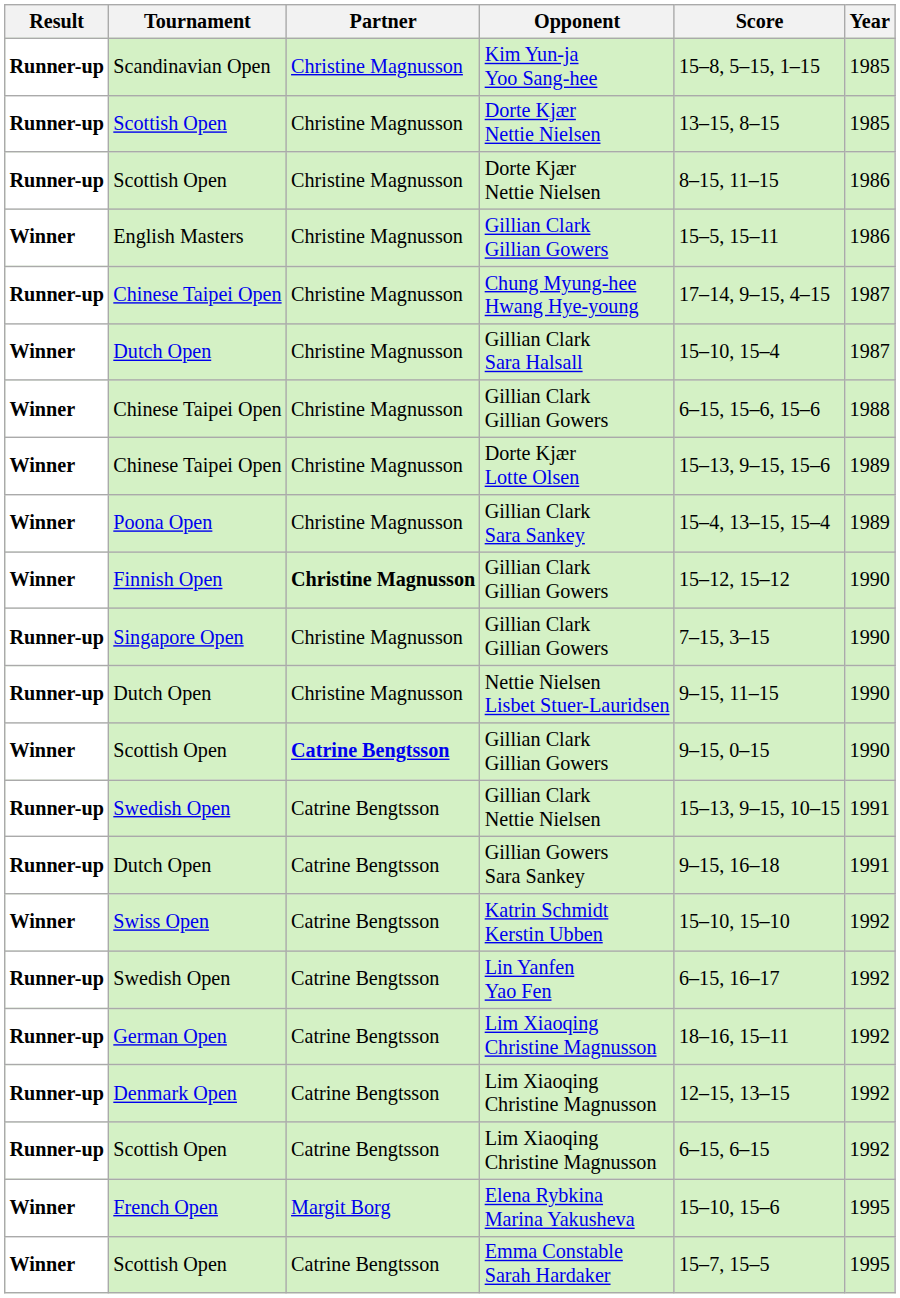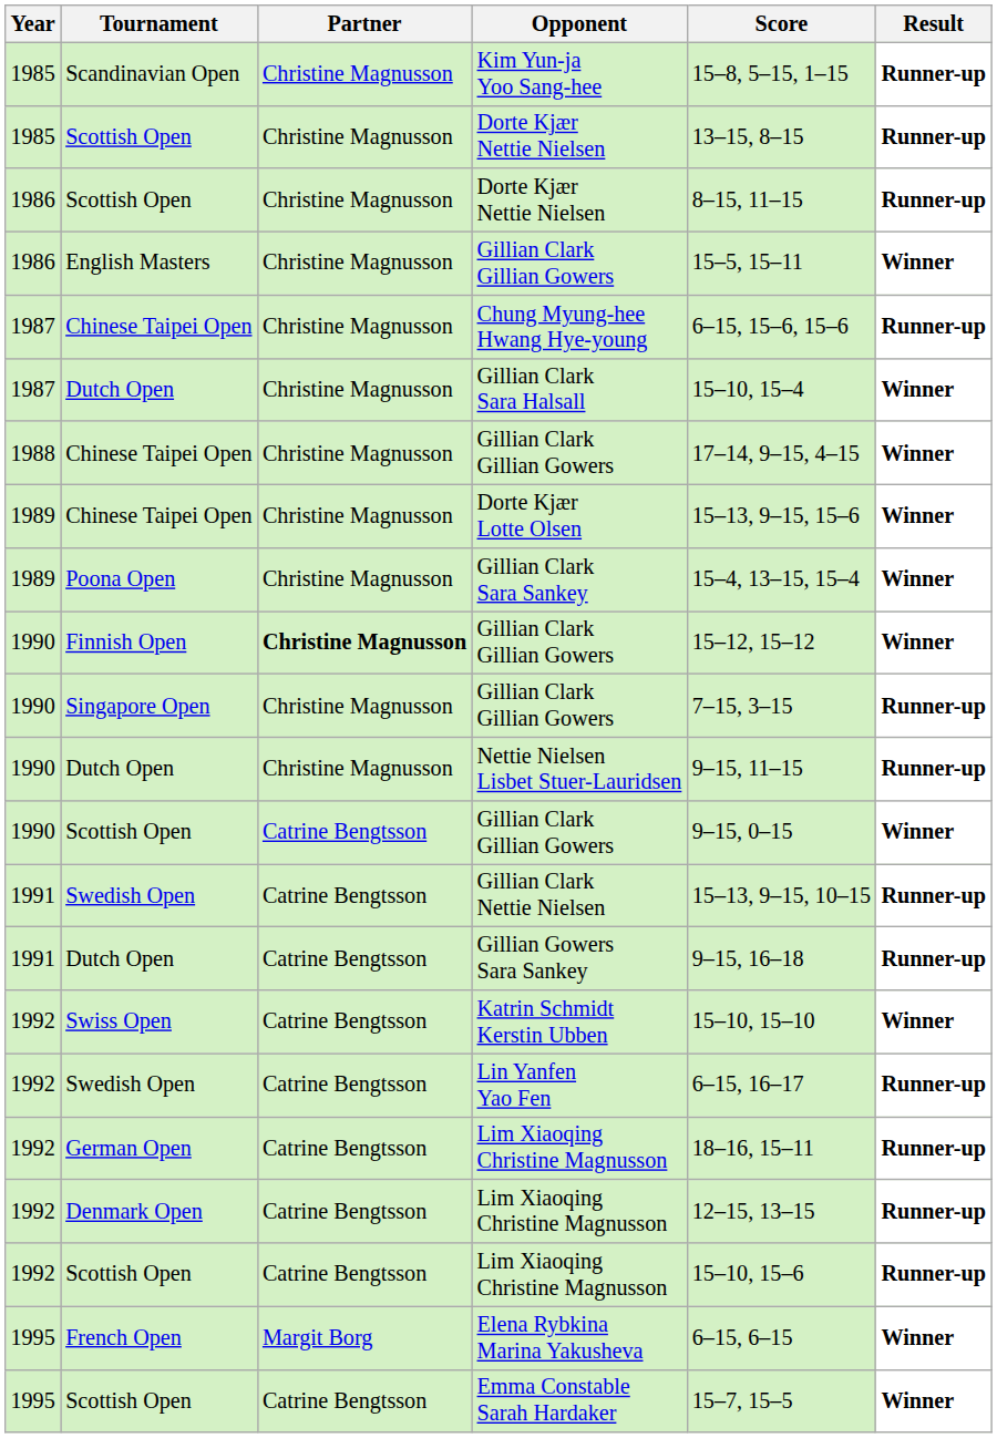columns swapped: Year <-> Result
Chung Myung-hee Hwang Hye-young | Score: 17–14, 9–15, 4–15 -> 6–15, 15–6, 15–6
Chinese Taipei Open / Gillian Clark Gillian Gowers | Score: 6–15, 15–6, 15–6 -> 17–14, 9–15, 4–15
Scottish Open / Gillian Clark Gillian Gowers | Partner: bold -> normal
Scottish Open / Lim Xiaoqing Christine Magnusson | Score: 6–15, 6–15 -> 15–10, 15–6
Elena Rybkina Marina Yakusheva | Score: 15–10, 15–6 -> 6–15, 6–15
